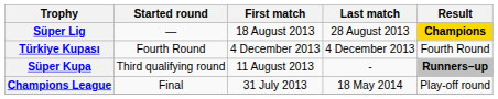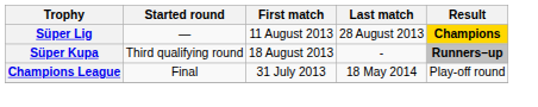Süper Lig | First match: 18 August 2013 -> 11 August 2013
- row: Türkiye Kupası | Fourth Round | 4 December 2013 | 4 December 2013 | Fourth Round
Süper Kupa | First match: 11 August 2013 -> 18 August 2013
